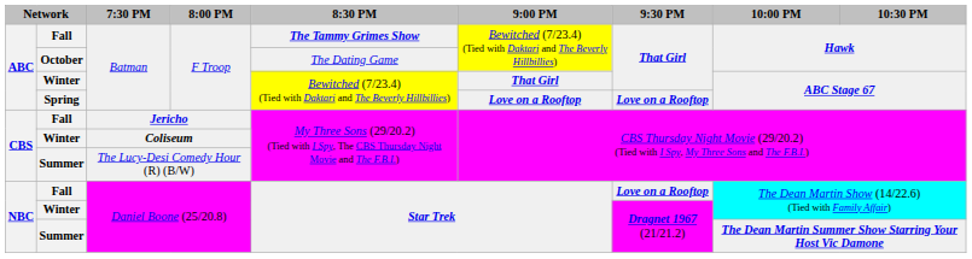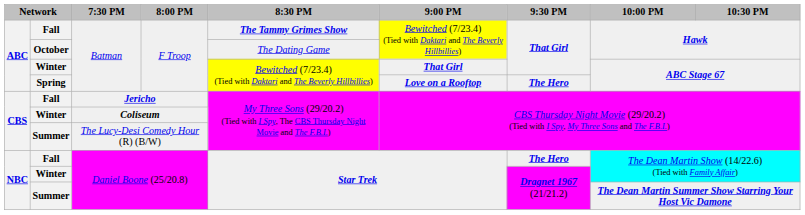Spring | 9:30 PM: Love on a Rooftop -> The Hero
Fall / Daniel Boone (25/20.8) | 9:30 PM: Love on a Rooftop -> The Hero
